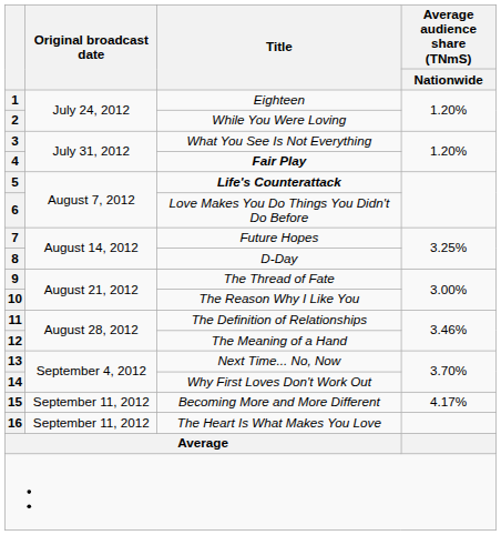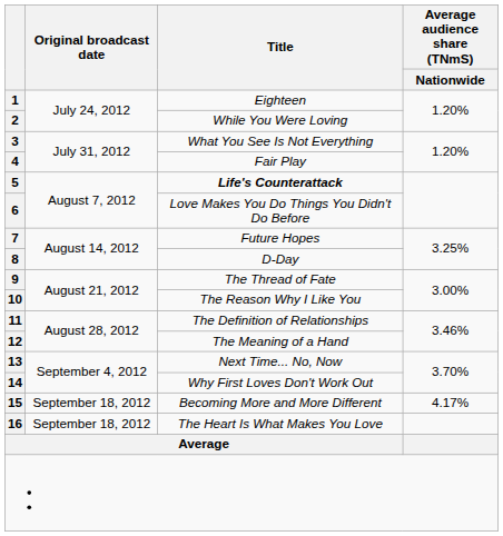4 | Title: bold -> normal
15 | Original broadcast date: September 11, 2012 -> September 18, 2012
16 | Original broadcast date: September 11, 2012 -> September 18, 2012
